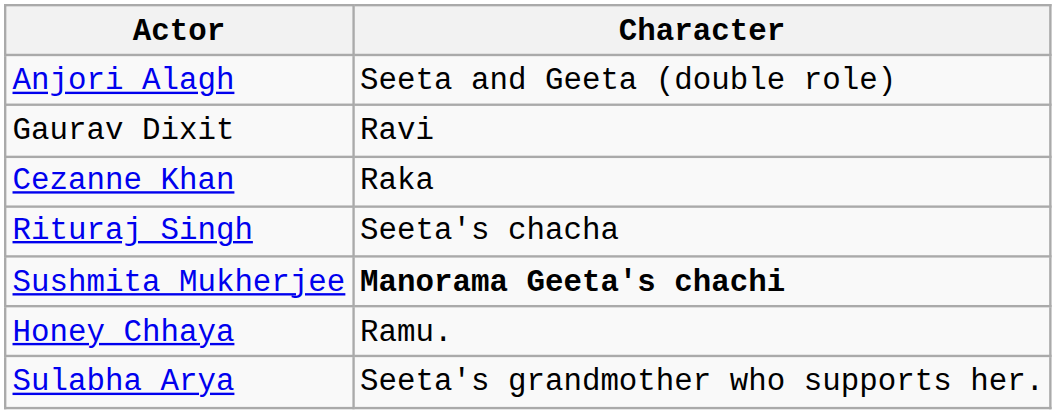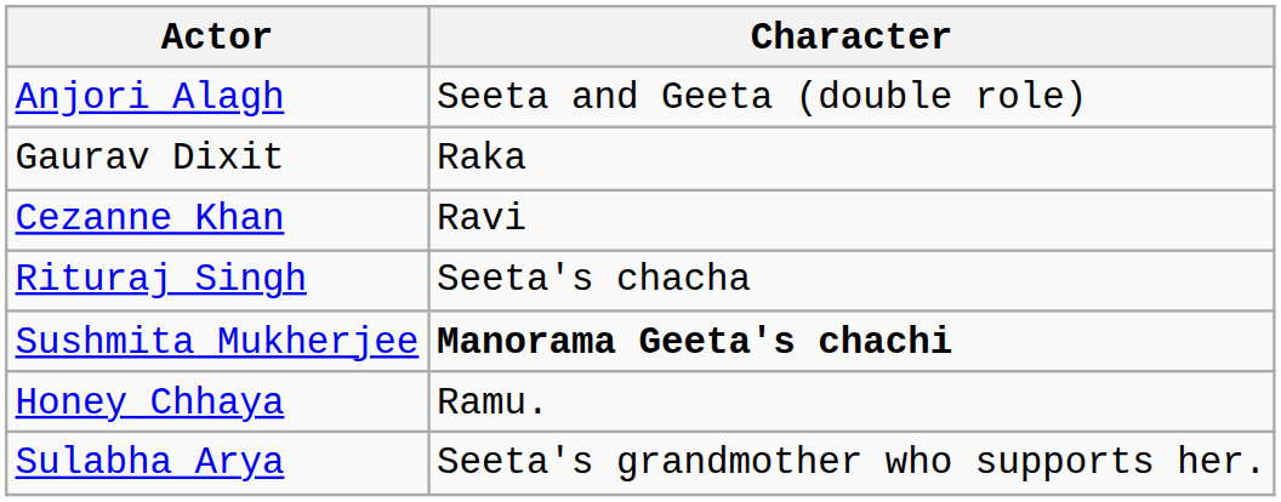Gaurav Dixit | Character: Ravi -> Raka
Cezanne Khan | Character: Raka -> Ravi
